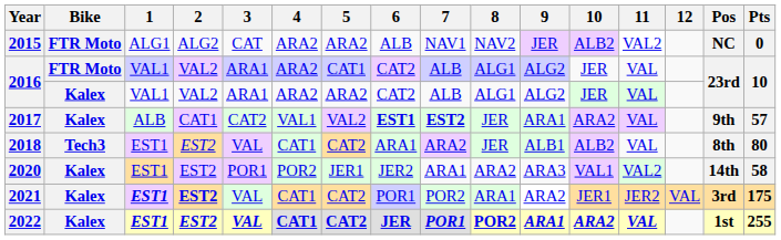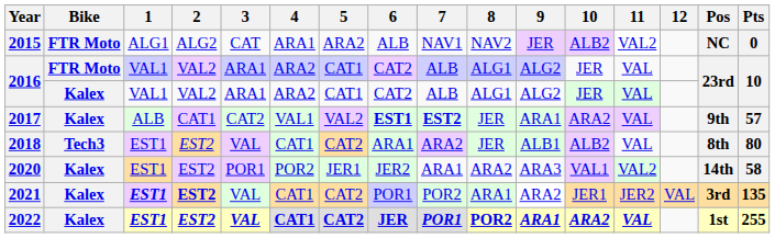2015 | 4: ARA2 -> ARA1
2016 / Kalex | 5: ARA2 -> CAT1
2021 | Pts: 175 -> 135
